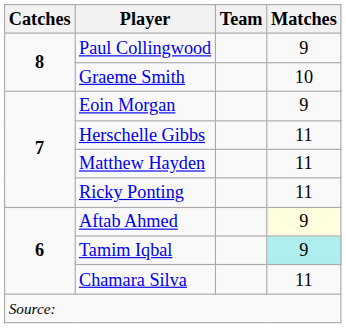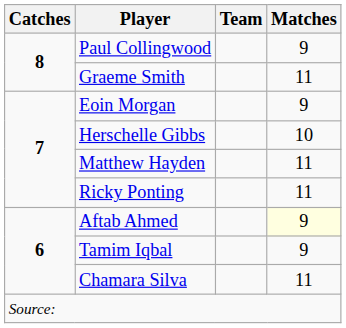Graeme Smith | Matches: 10 -> 11
Herschelle Gibbs | Matches: 11 -> 10
Tamim Iqbal | Matches: paleturquoise background -> no background
